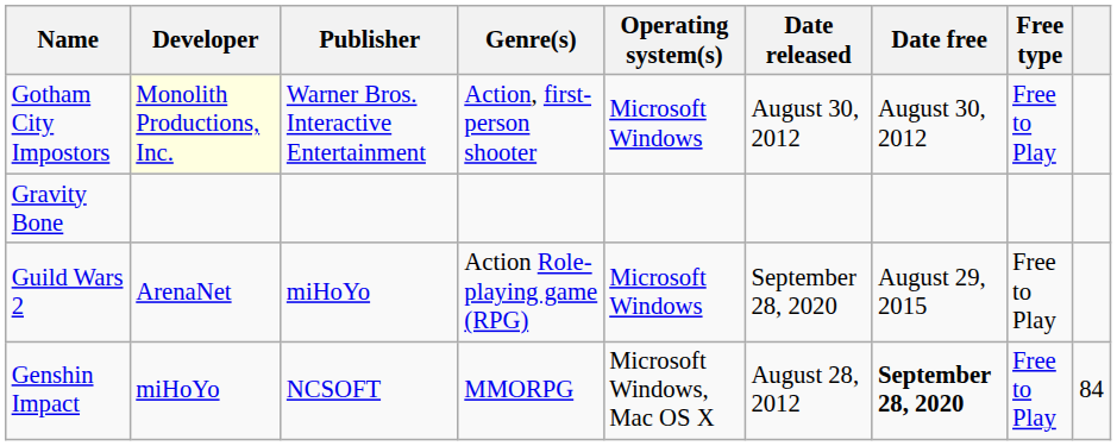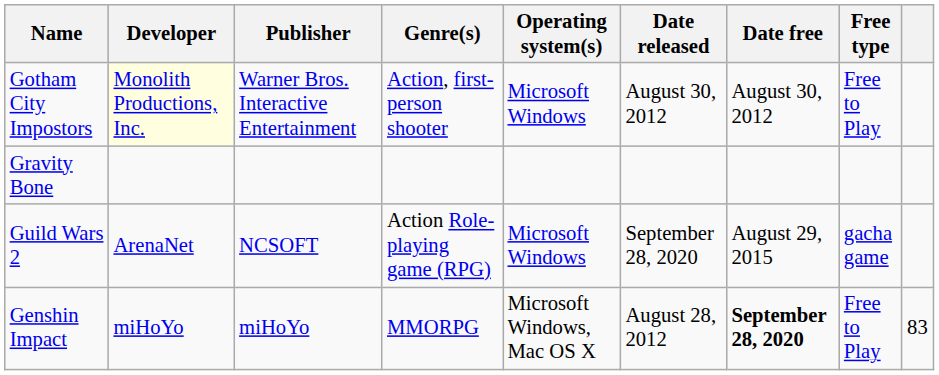Guild Wars 2 | Publisher: miHoYo -> NCSOFT
Guild Wars 2 | Free type: Free to Play -> gacha game
Genshin Impact | Publisher: NCSOFT -> miHoYo
Genshin Impact | column 9: 84 -> 83
